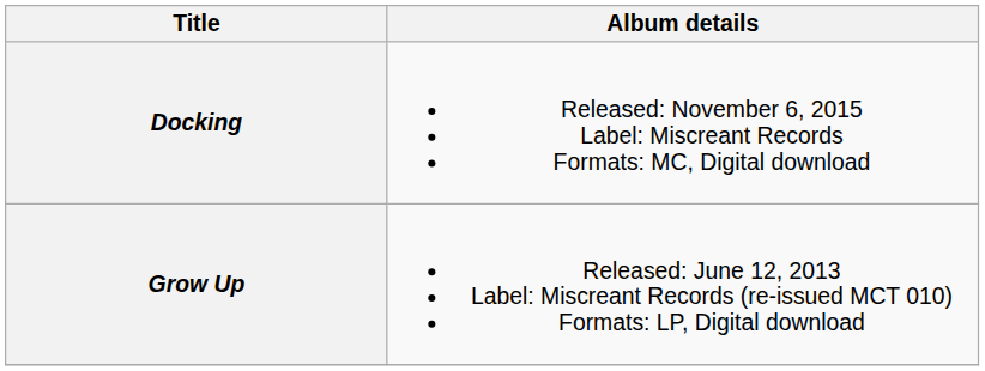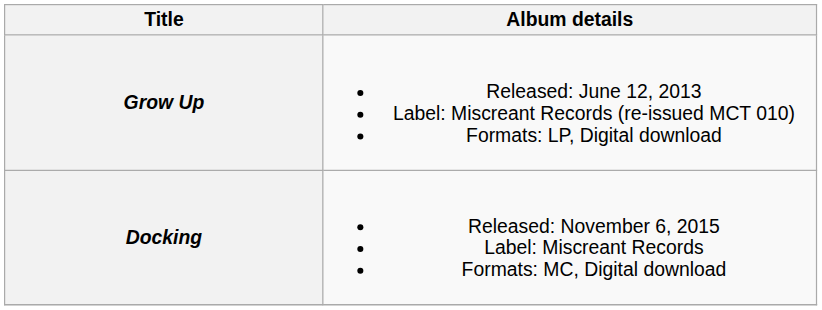rows swapped: Grow Up <-> Docking
